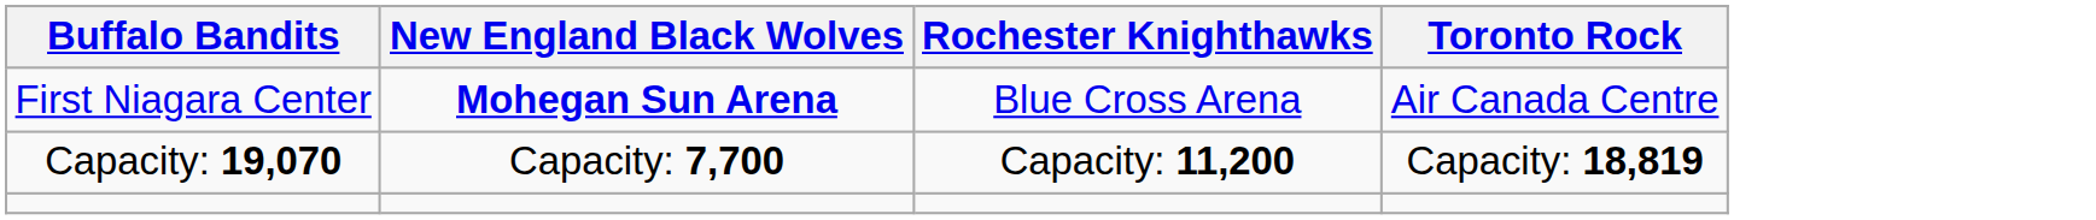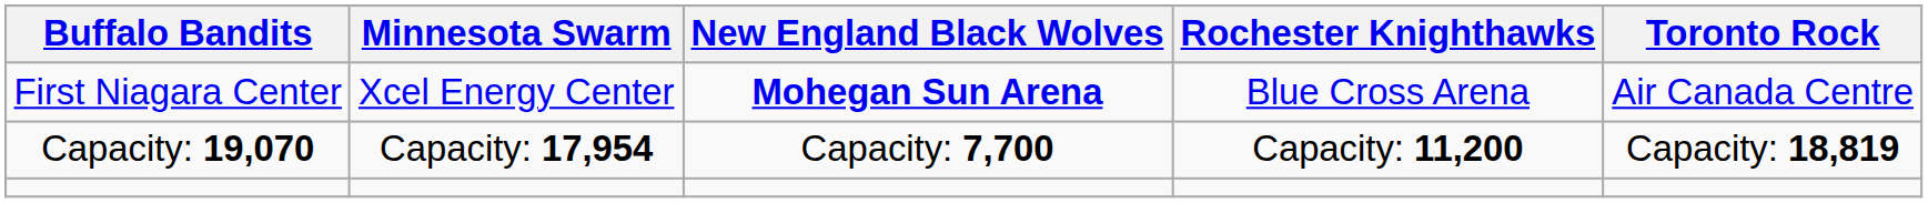+ column: Minnesota Swarm | Xcel Energy Center | Capacity: 17,954
